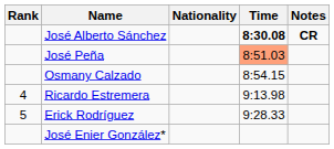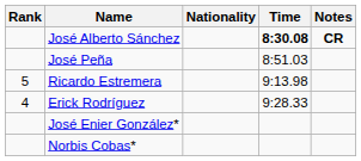José Peña | Time: lightsalmon background -> no background
- row: Osmany Calzado | 8:54.15
Ricardo Estremera | Rank: 4 -> 5
Erick Rodríguez | Rank: 5 -> 4
+ row: Norbis Cobas*
